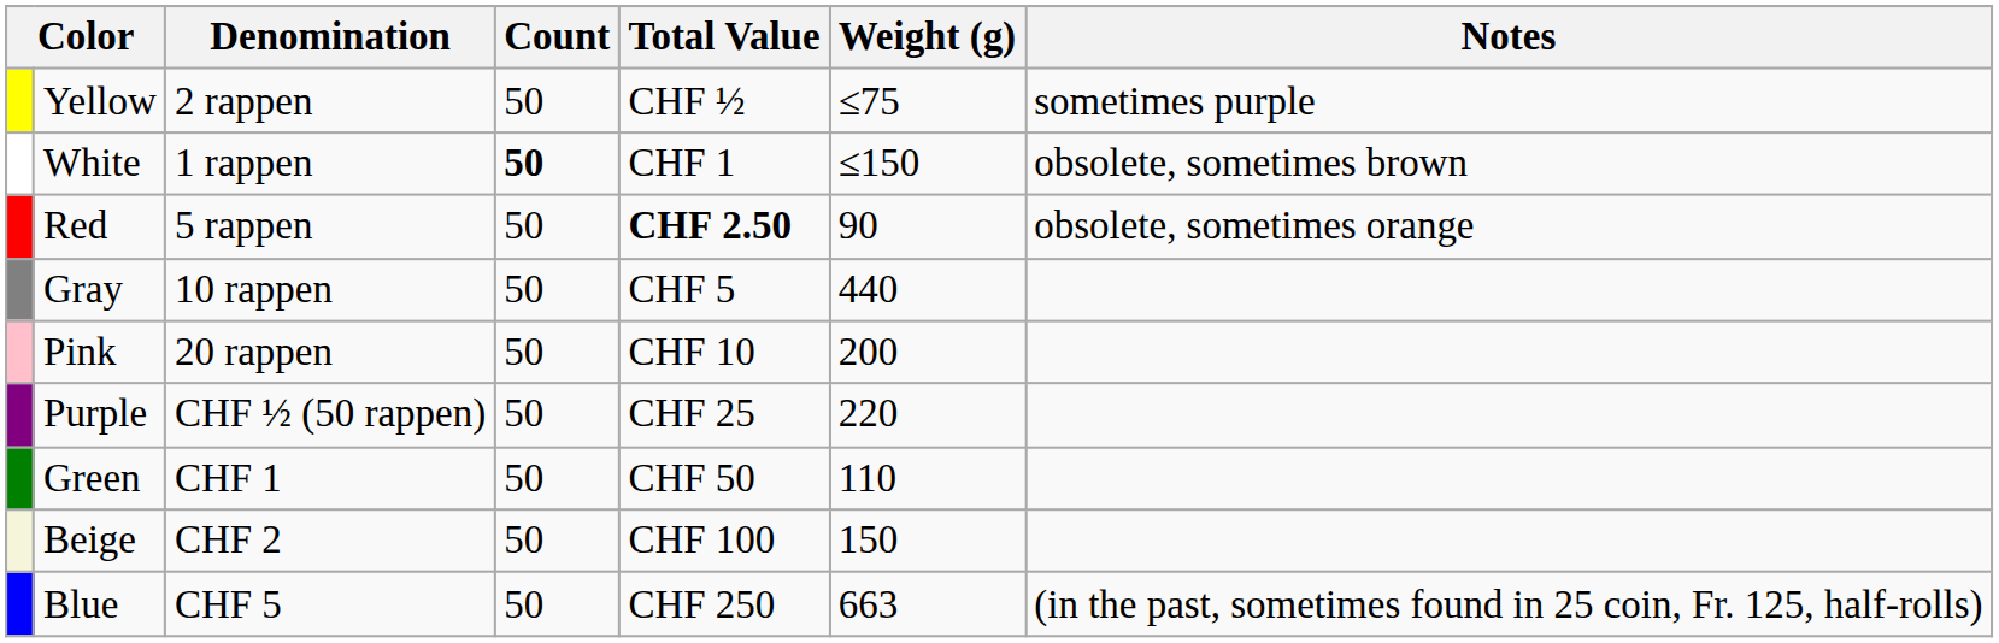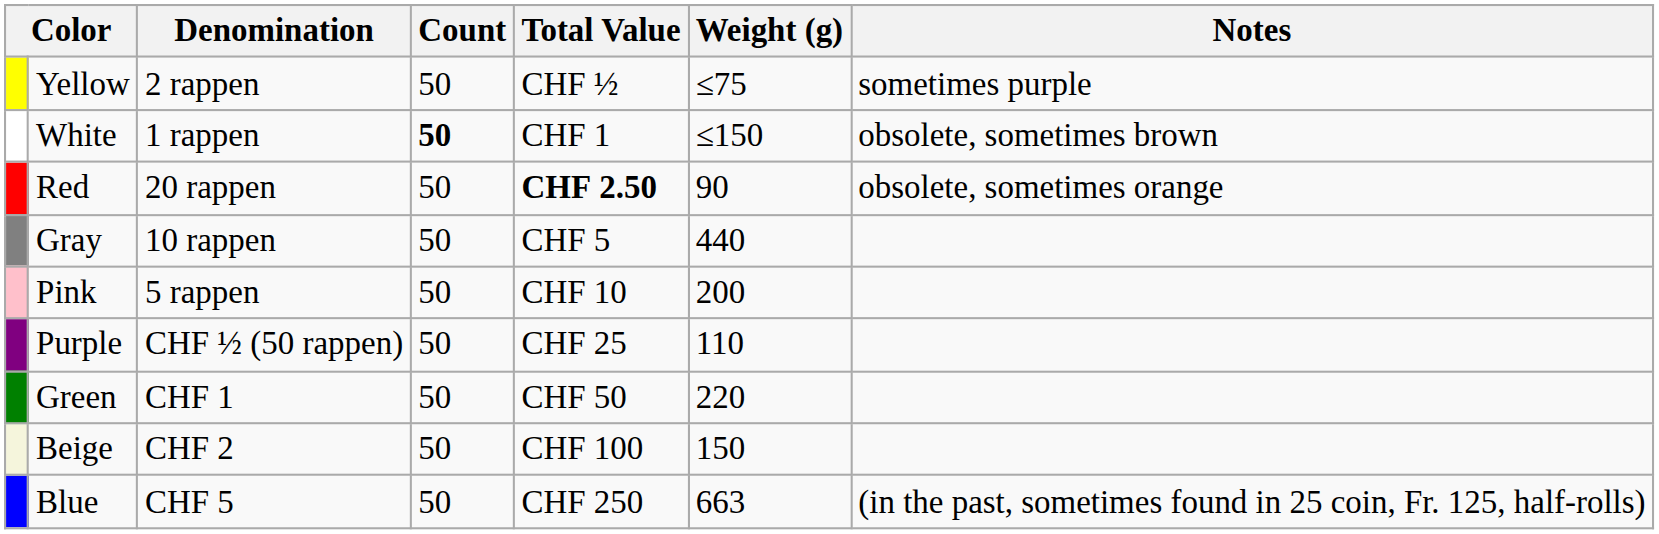Red | Denomination: 5 rappen -> 20 rappen
Pink | Denomination: 20 rappen -> 5 rappen
Purple | Weight (g): 220 -> 110
Green | Weight (g): 110 -> 220
